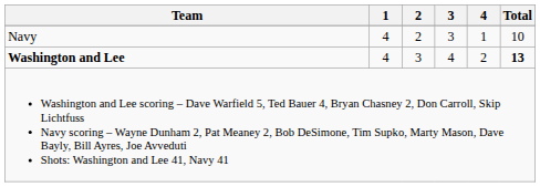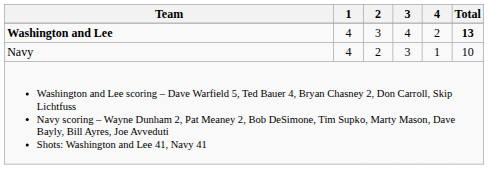rows swapped: Washington and Lee <-> Navy
